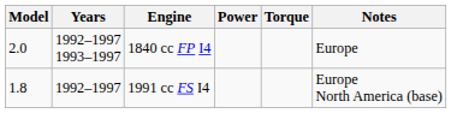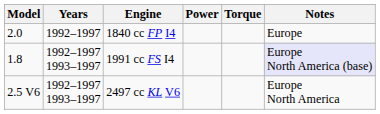1840 cc FP I4 | Years: 1992–1997 1993–1997 -> 1992–1997
1991 cc FS I4 | Years: 1992–1997 -> 1992–1997 1993–1997
1991 cc FS I4 | Notes: no background -> lavender background
+ row: 2.5 V6 | 1992–1997 1993–1997 | 2497 cc KL V6 | Europe North America
